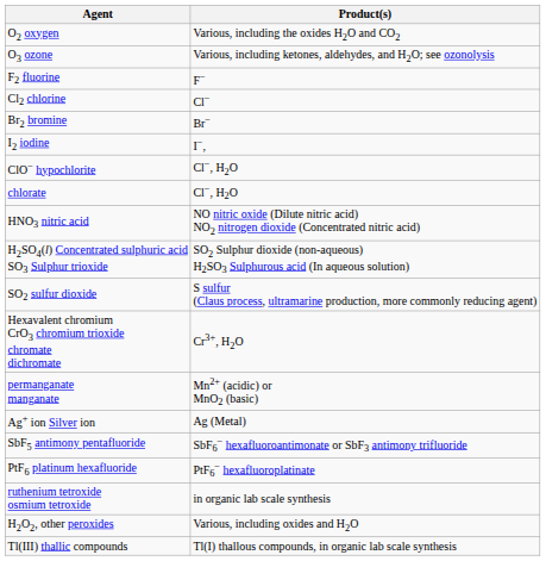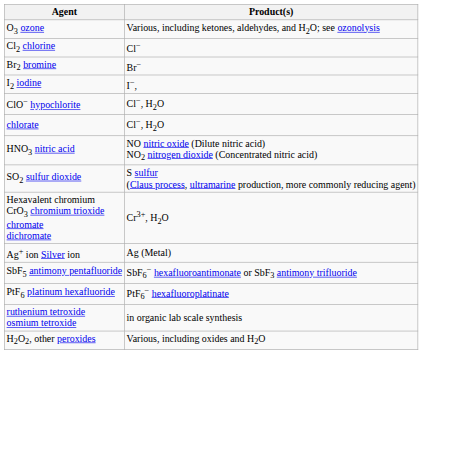- row: O2 oxygen | Various, including the oxides H2O and CO2
- row: F2 fluorine | F−
- row: H2SO4(l) Concentrated sulphuric acid SO3 Sulphur trioxide | SO2 Sulphur dioxide (non-aqueous) H2SO3 Sulphurous acid (In aqueous solution)
- row: permanganate manganate | Mn2+ (acidic) or MnO2 (basic)
- row: Tl(III) thallic compounds | Tl(I) thallous compounds, in organic lab scale synthesis
